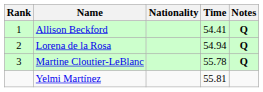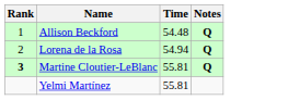- column: Nationality
Allison Beckford | Time: 54.41 -> 54.48
Martine Cloutier-LeBlanc | Rank: normal -> bold
Martine Cloutier-LeBlanc | Time: 55.78 -> 55.81
